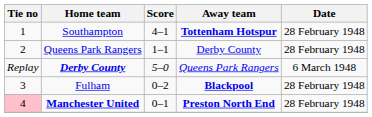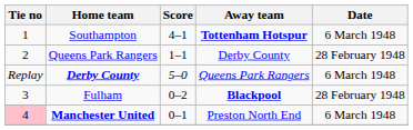Southampton | Date: 28 February 1948 -> 6 March 1948
Manchester United | Away team: bold -> normal
Manchester United | Date: 28 February 1948 -> 6 March 1948
